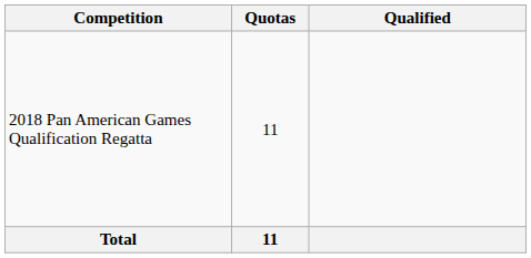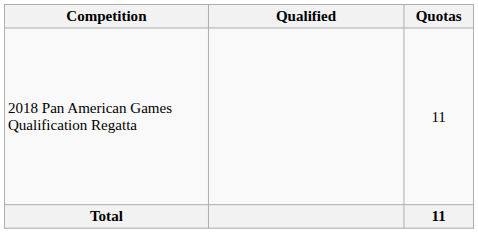columns swapped: Quotas <-> Qualified
